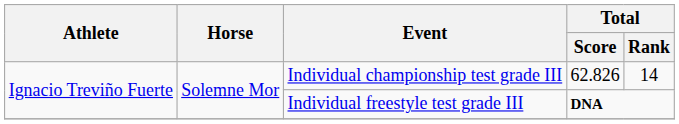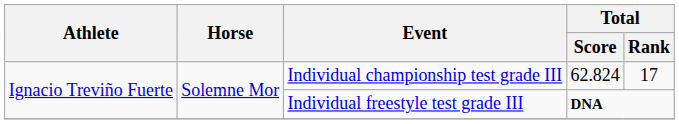Individual championship test grade III | Total / Score: 62.826 -> 62.824
Individual championship test grade III | Total / Rank: 14 -> 17
